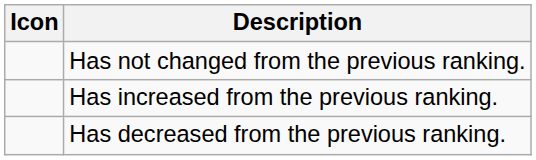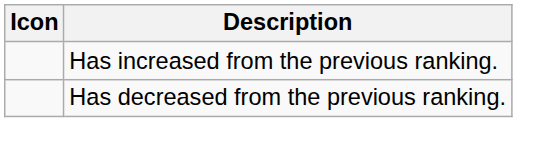- row: Has not changed from the previous ranking.
